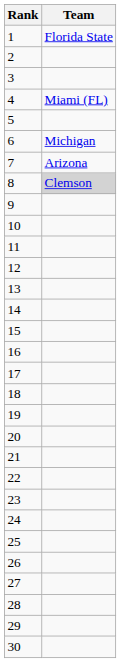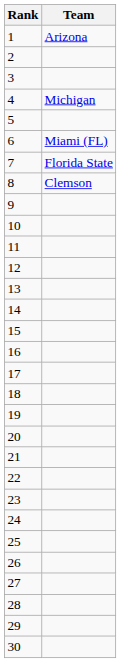1 | Team: Florida State -> Arizona
4 | Team: Miami (FL) -> Michigan
6 | Team: Michigan -> Miami (FL)
7 | Team: Arizona -> Florida State
8 | Team: lightgrey background -> no background
